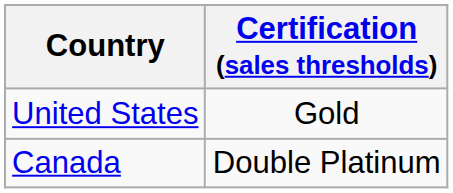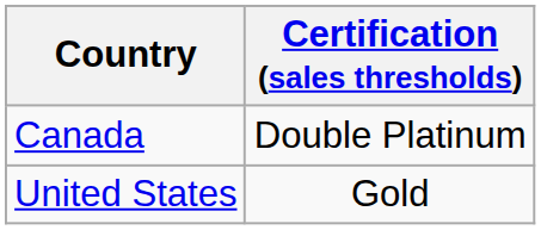rows swapped: United States <-> Canada
